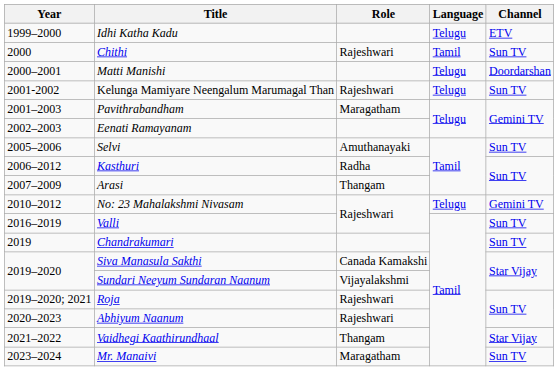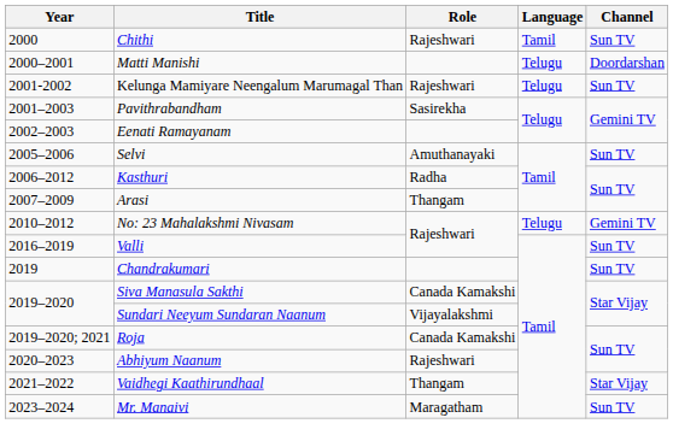- row: 1999–2000 | Idhi Katha Kadu | Telugu | ETV
Pavithrabandham | Role: Maragatham -> Sasirekha
Roja | Role: Rajeshwari -> Canada Kamakshi
